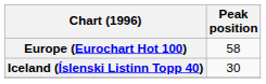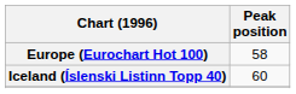Iceland (Íslenski Listinn Topp 40) | Peak position: 30 -> 60
